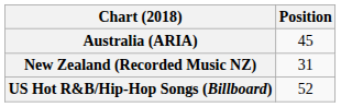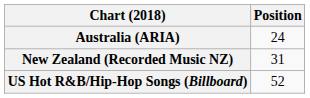Australia (ARIA) | Position: 45 -> 24
